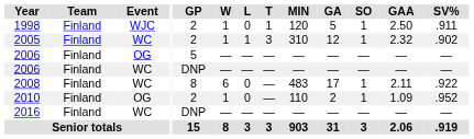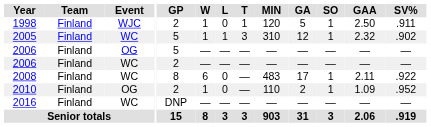2005 | GP: 2 -> 5
2006 / WC | GP: DNP -> 2
